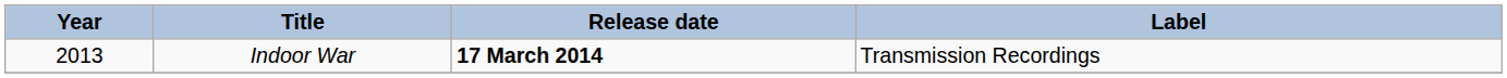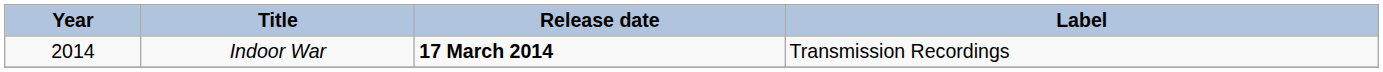Indoor War | Year: 2013 -> 2014
